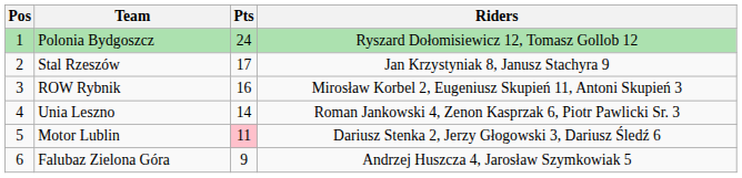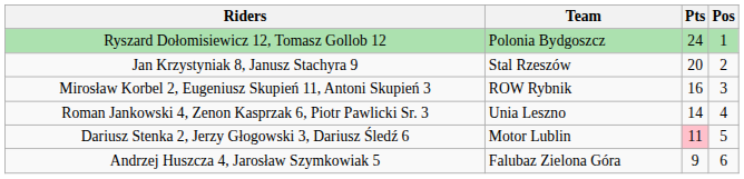columns swapped: Pos <-> Riders
Stal Rzeszów | Pts: 17 -> 20
